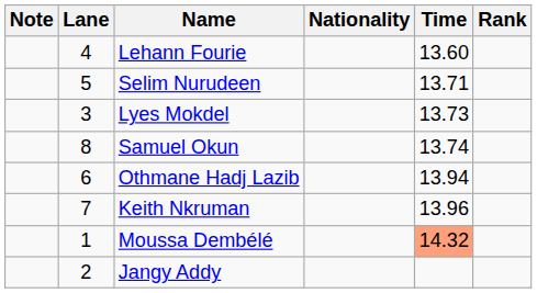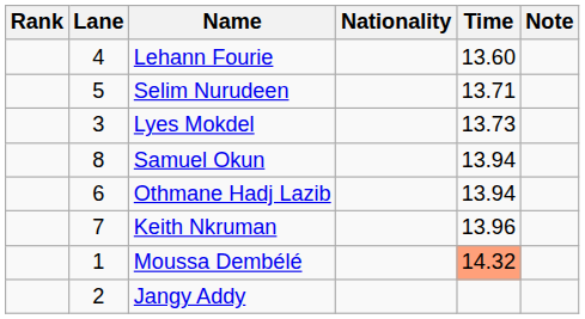columns swapped: Rank <-> Note
Samuel Okun | Time: 13.74 -> 13.94
